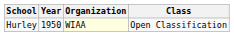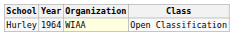Hurley | Year: 1950 -> 1964
